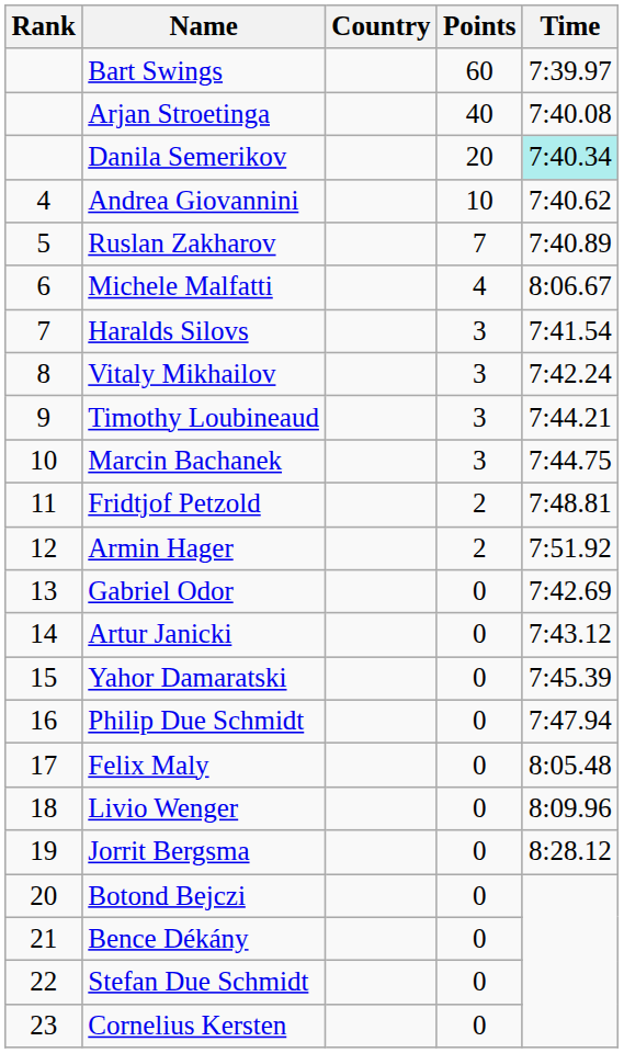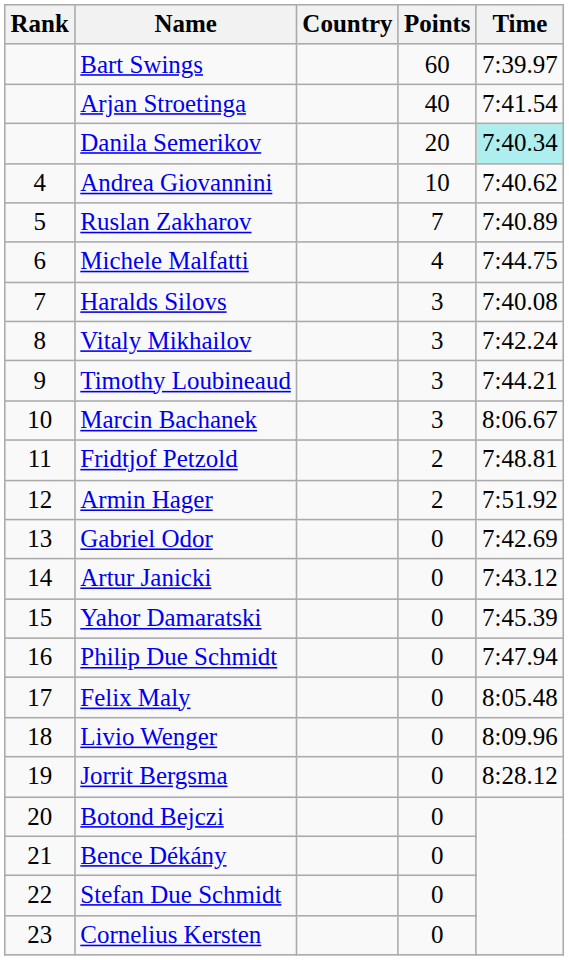Arjan Stroetinga | Time: 7:40.08 -> 7:41.54
Michele Malfatti | Time: 8:06.67 -> 7:44.75
Haralds Silovs | Time: 7:41.54 -> 7:40.08
Marcin Bachanek | Time: 7:44.75 -> 8:06.67
